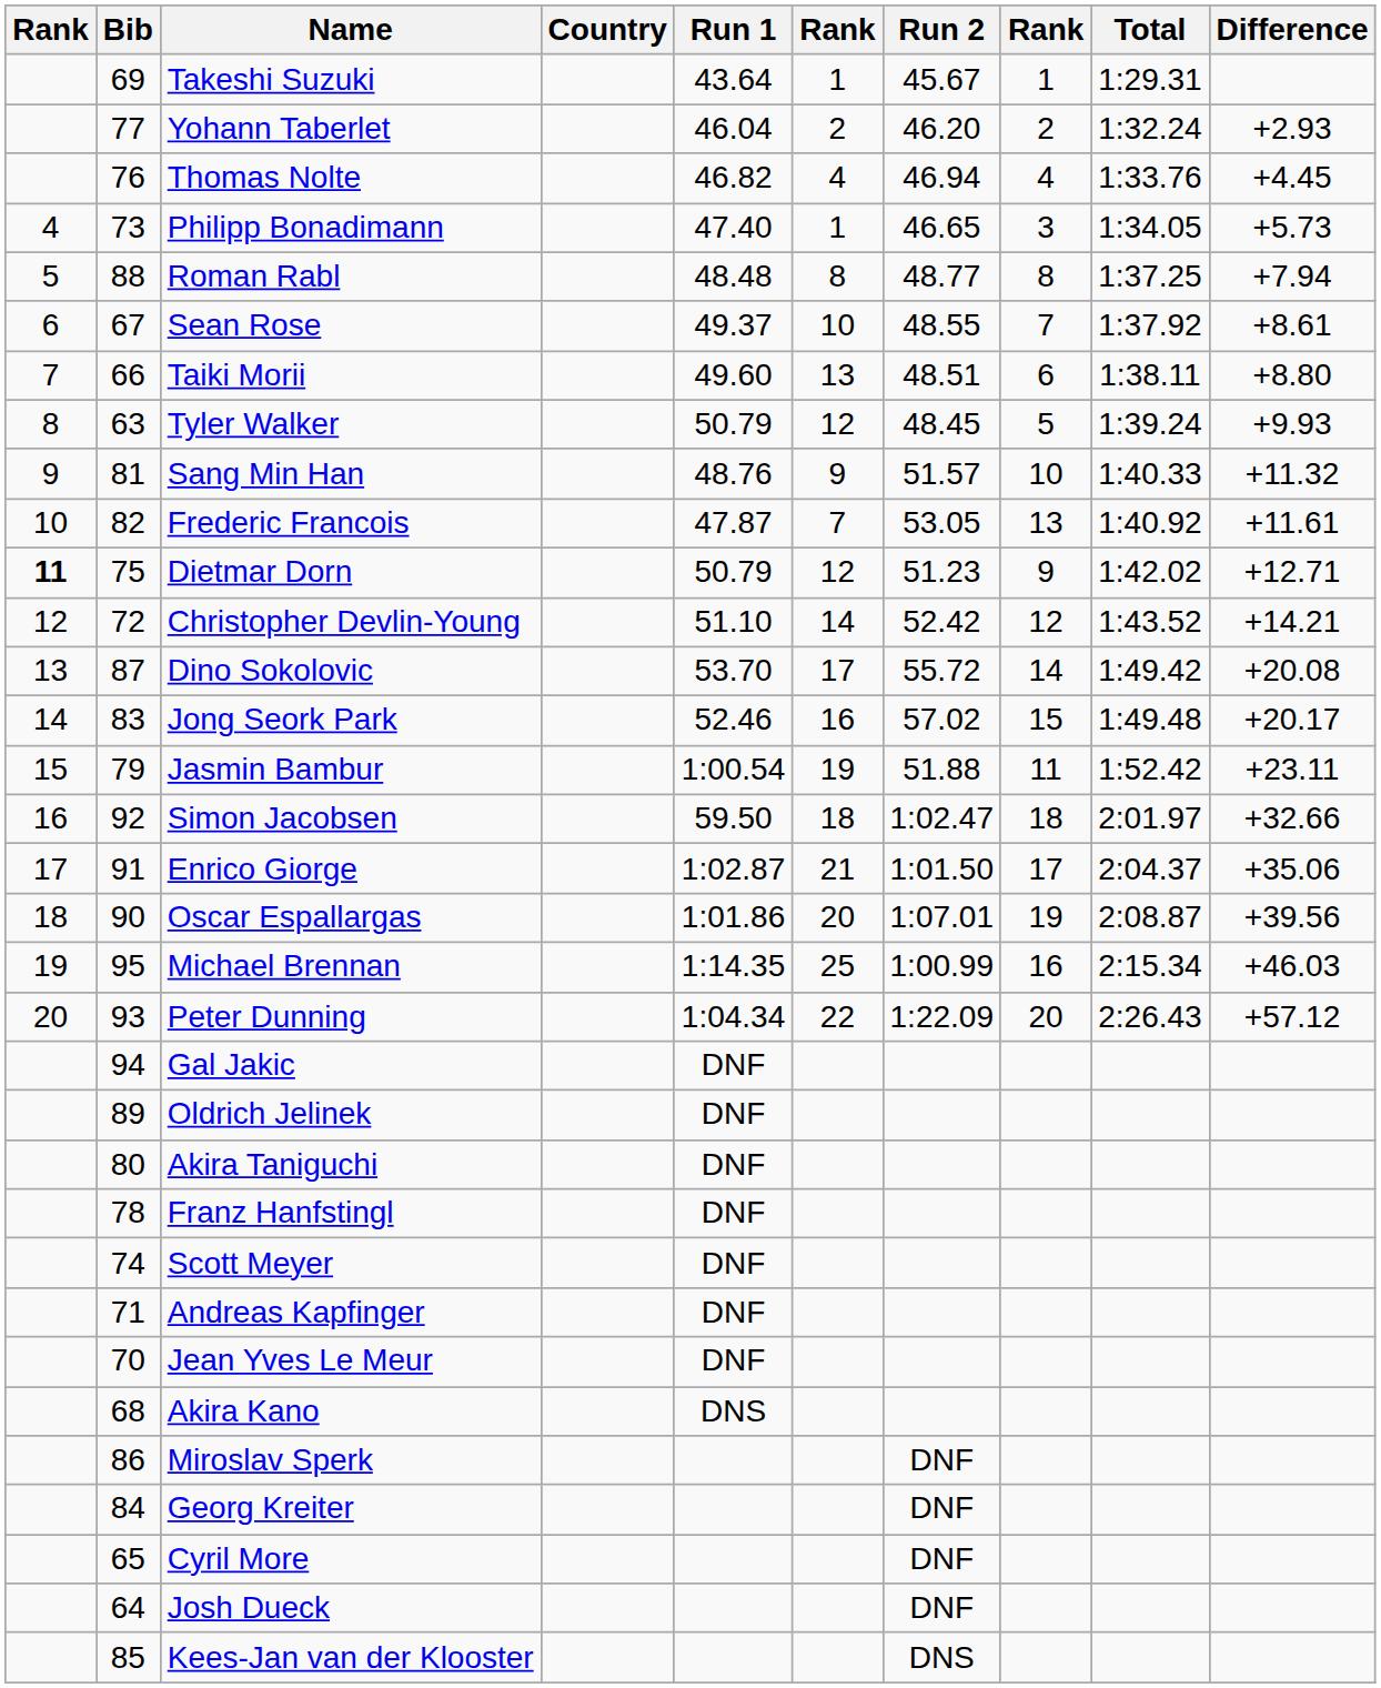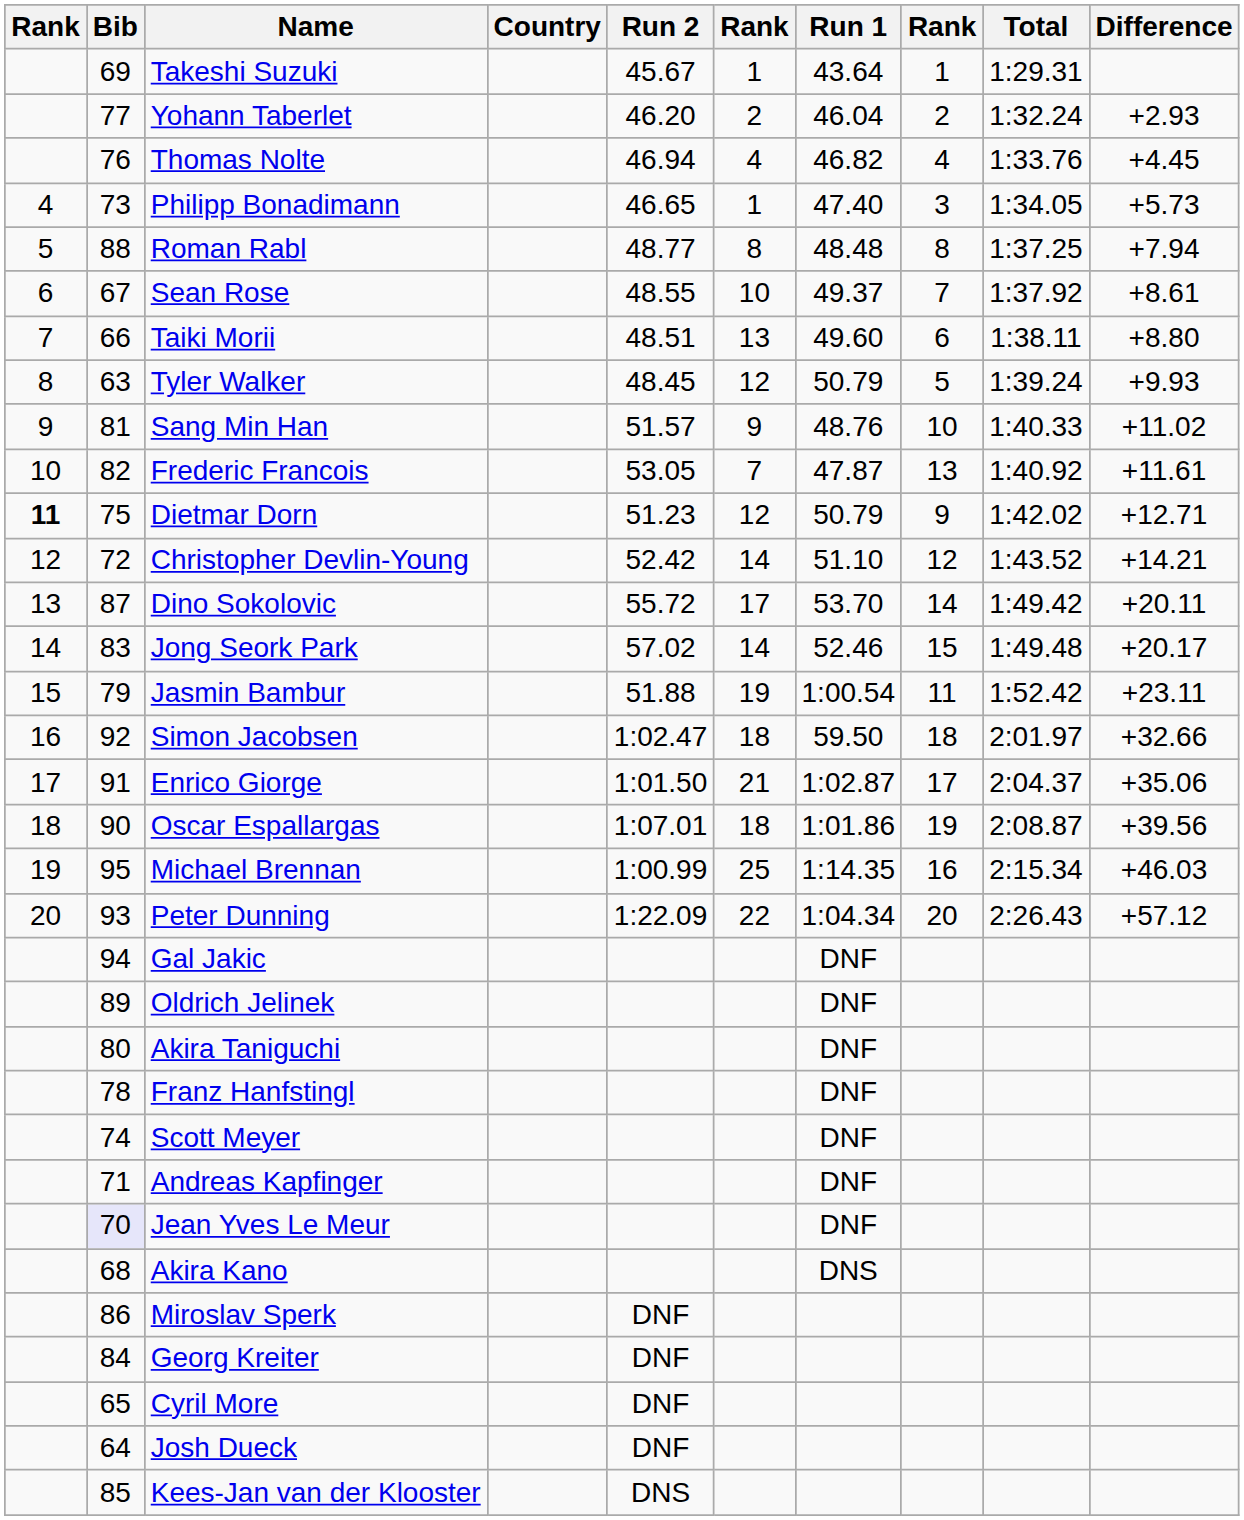columns swapped: Run 1 <-> Run 2
Sang Min Han | Difference: +11.32 -> +11.02
Dino Sokolovic | Difference: +20.08 -> +20.11
Jong Seork Park | column 6: 16 -> 14
Oscar Espallargas | column 6: 20 -> 18
Jean Yves Le Meur | Bib: no background -> lavender background
